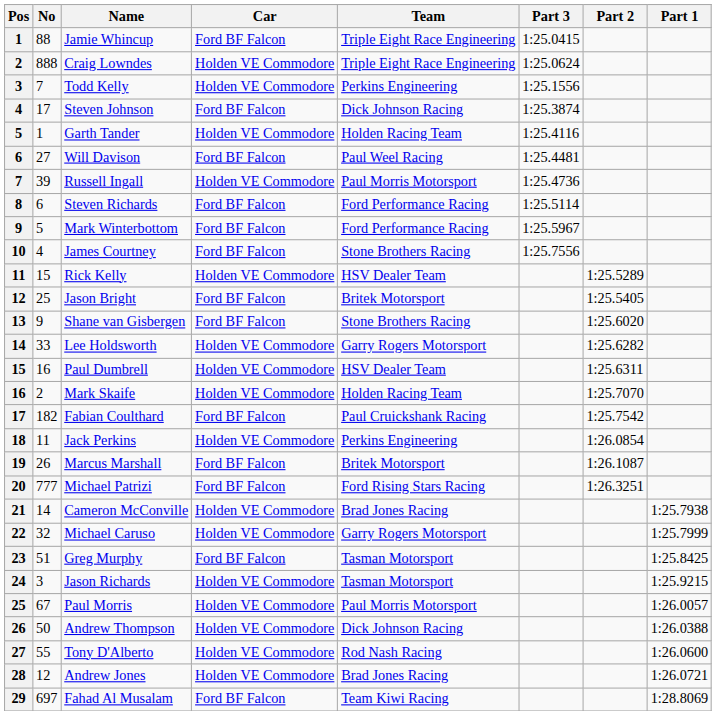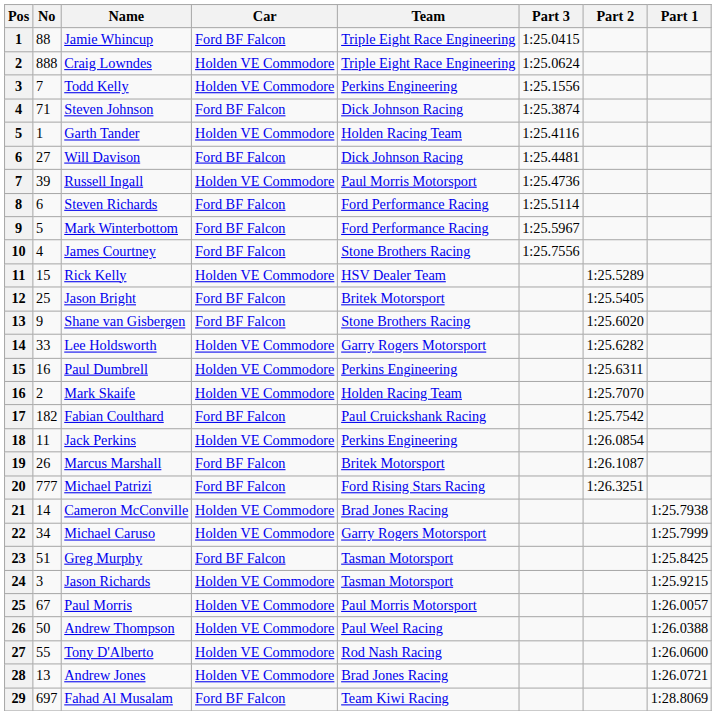Steven Johnson | No: 17 -> 71
Will Davison | Team: Paul Weel Racing -> Dick Johnson Racing
Paul Dumbrell | Team: HSV Dealer Team -> Perkins Engineering
Michael Caruso | No: 32 -> 34
Andrew Thompson | Team: Dick Johnson Racing -> Paul Weel Racing
Andrew Jones | No: 12 -> 13
